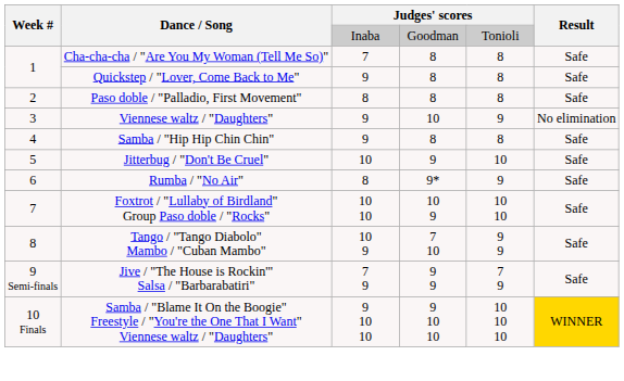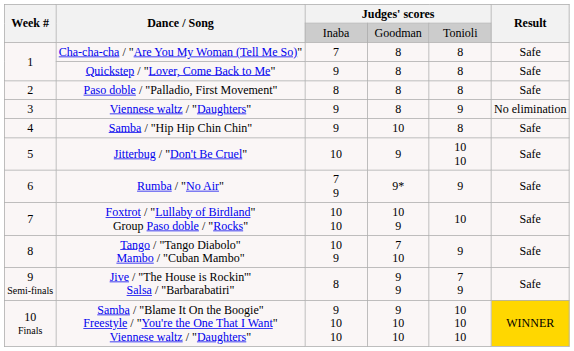Viennese waltz / "Daughters" | column 4: 10 -> 8
Samba / "Hip Hip Chin Chin" | column 4: 8 -> 10
Jitterbug / "Don't Be Cruel" | column 5: 10 -> 10 10
Rumba / "No Air" | column 3: 8 -> 7 9
Foxtrot / "Lullaby of Birdland" Group Paso doble / "Rocks" | column 5: 10 10 -> 10
Tango / "Tango Diabolo" Mambo / "Cuban Mambo" | column 5: 9 9 -> 9
Jive / "The House is Rockin'" Salsa / "Barbarabatiri" | column 3: 7 9 -> 8
